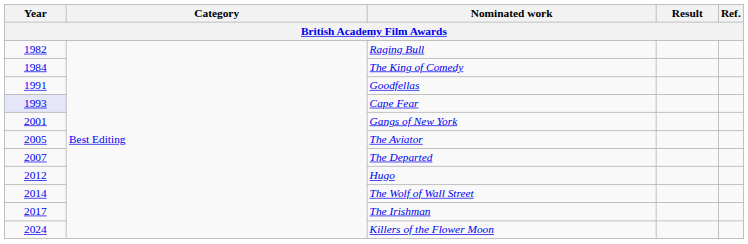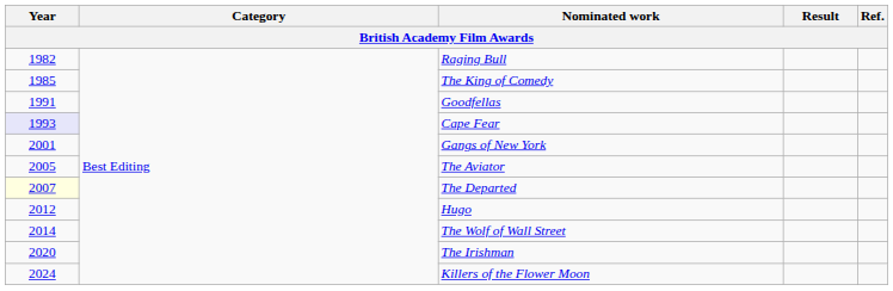The King of Comedy | Year: 1984 -> 1985
The Departed | Year: no background -> lightyellow background
The Irishman | Year: 2017 -> 2020
